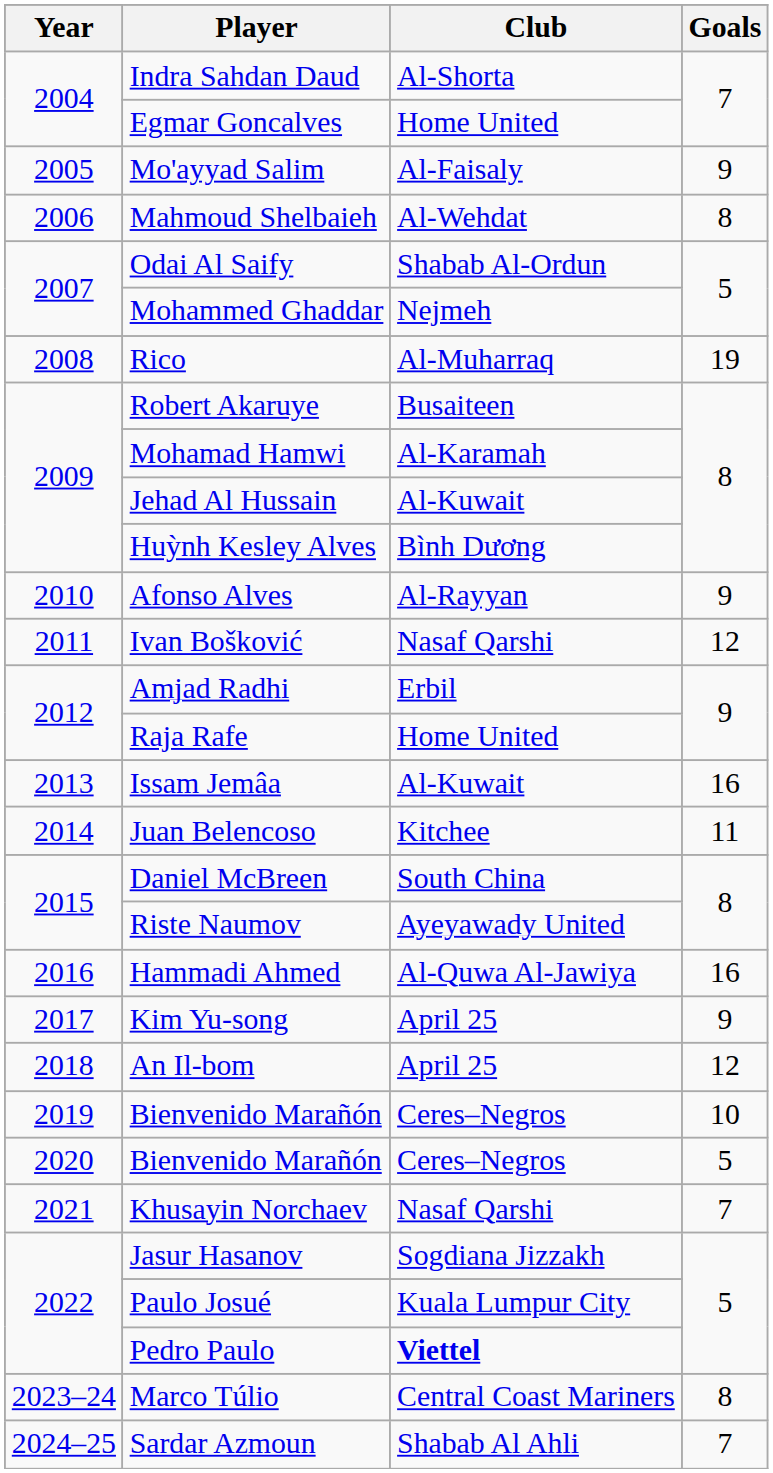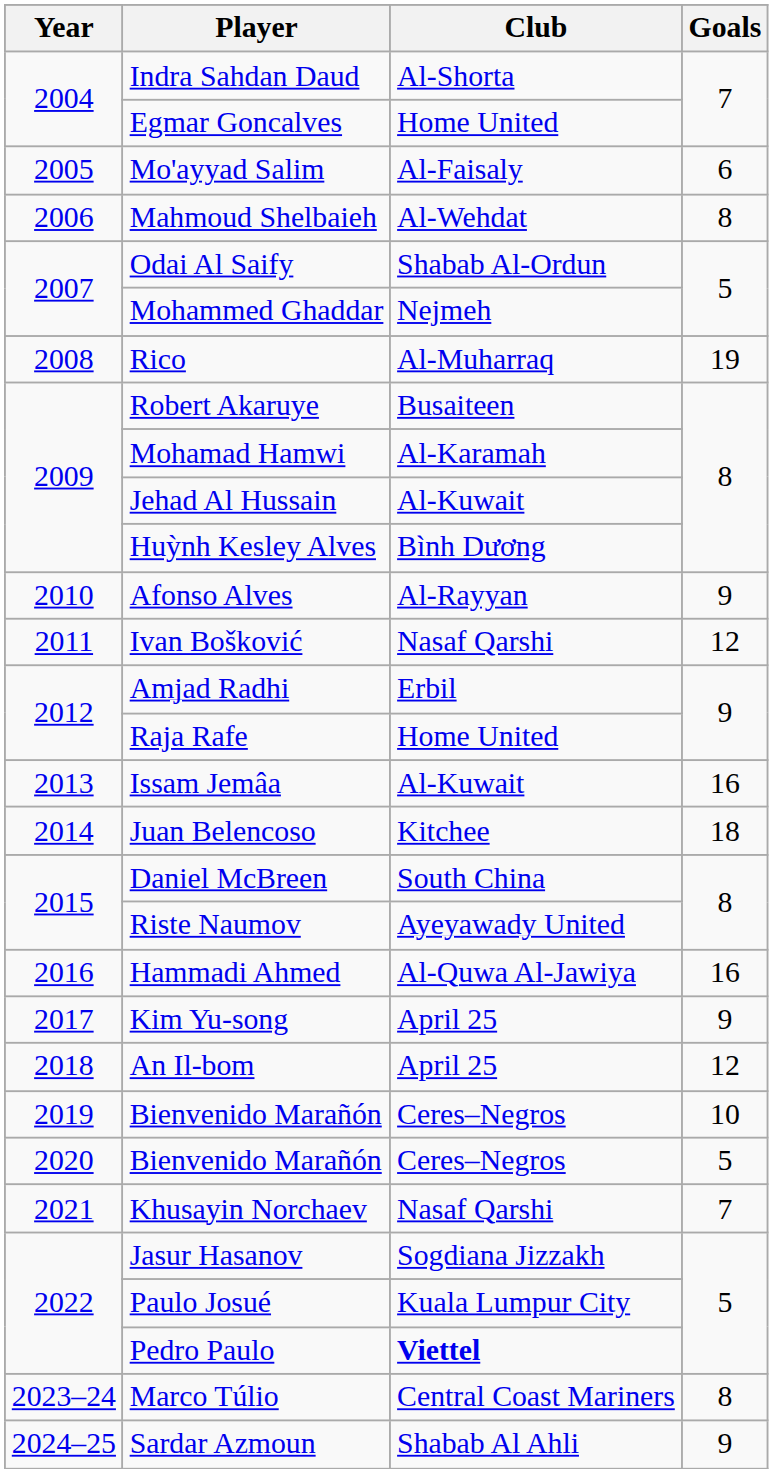Mo'ayyad Salim | Goals: 9 -> 6
Juan Belencoso | Goals: 11 -> 18
Sardar Azmoun | Goals: 7 -> 9
